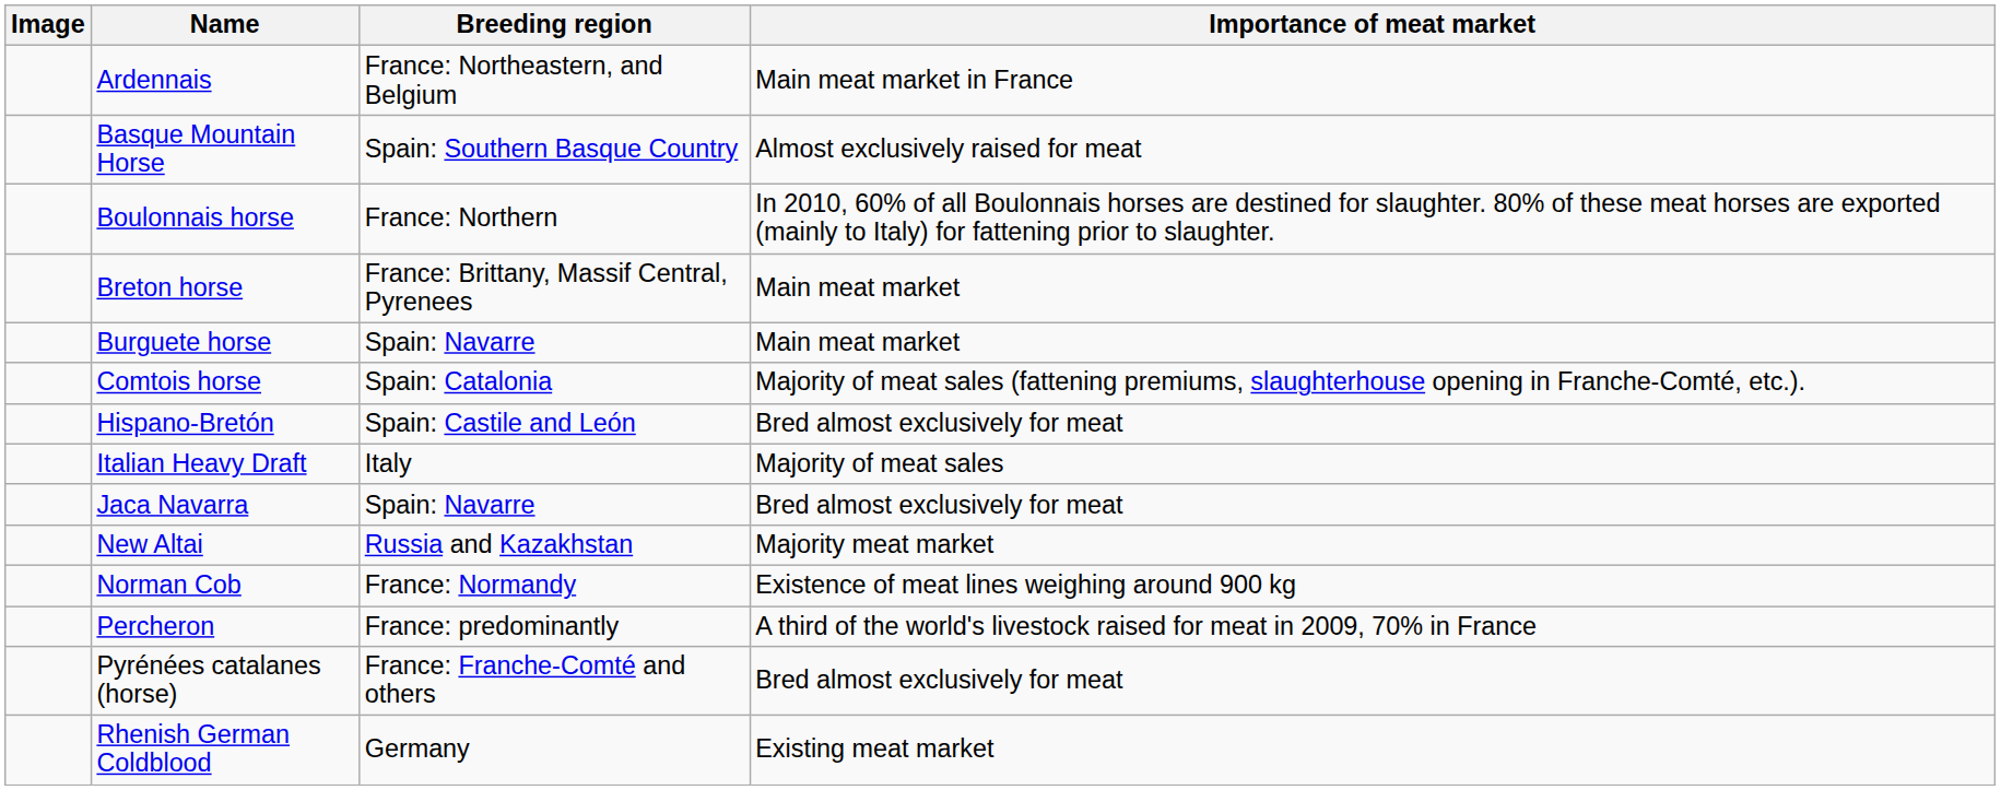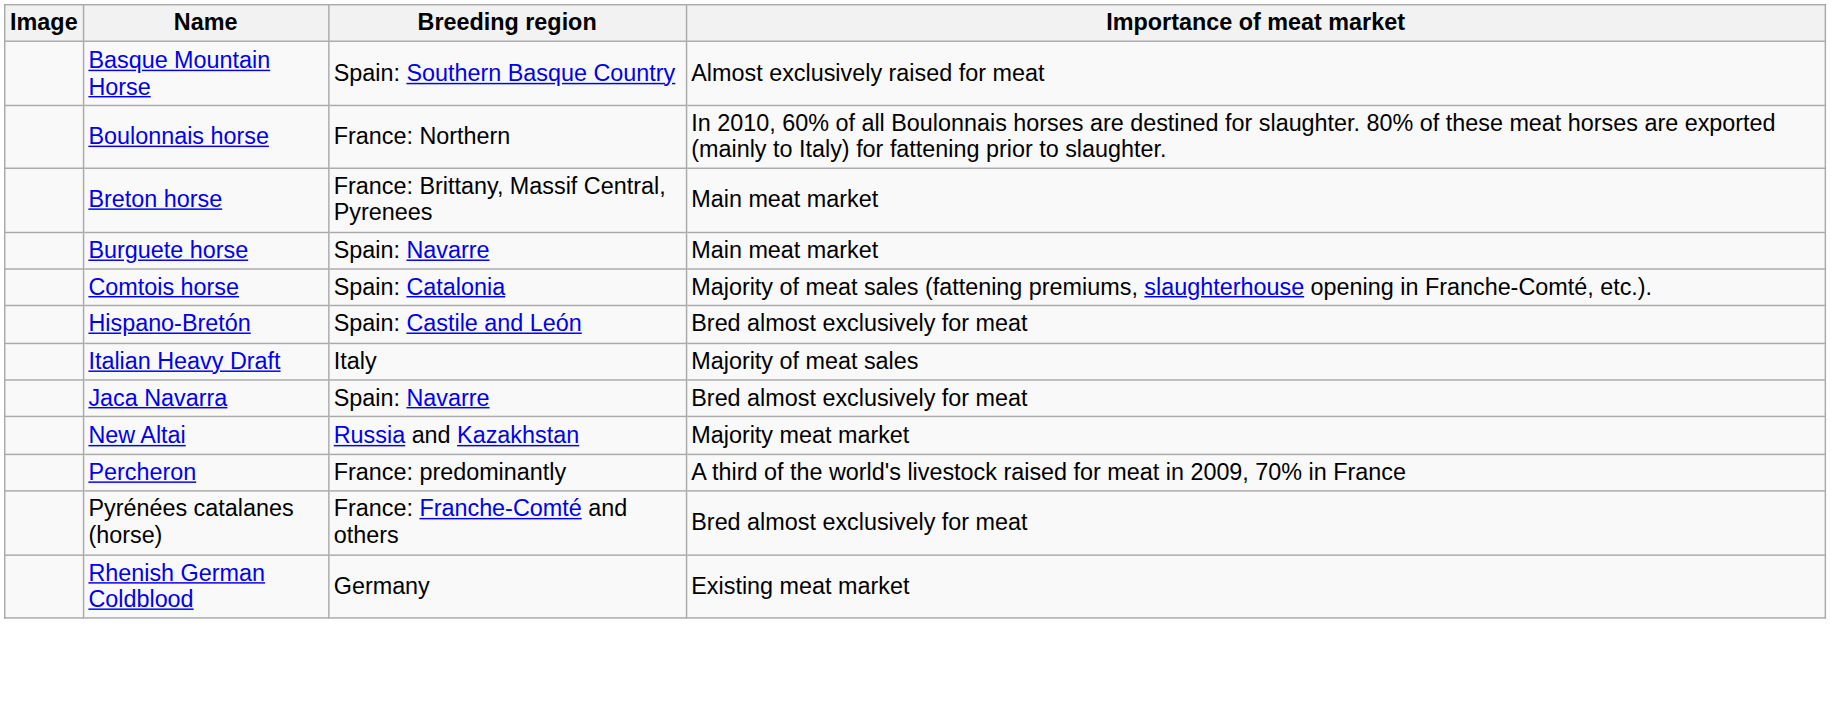- row: Ardennais | France: Northeastern, and Belgium | Main meat market in France
- row: Norman Cob | France: Normandy | Existence of meat lines weighing around 900 kg
